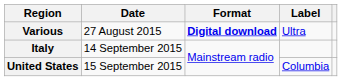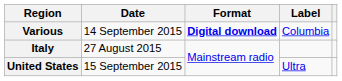Various | Date: 27 August 2015 -> 14 September 2015
Various | Label: Ultra -> Columbia
Italy | Date: 14 September 2015 -> 27 August 2015
United States | Label: Columbia -> Ultra
